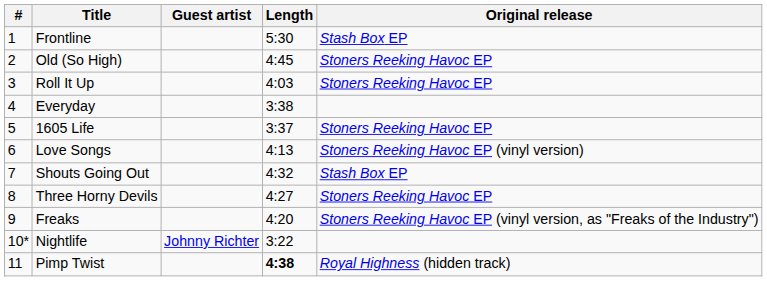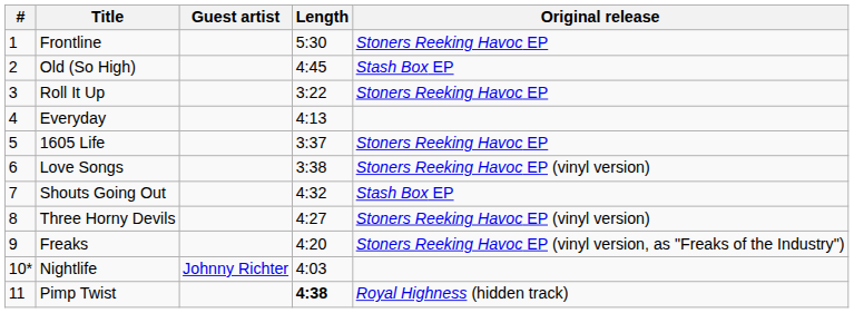Frontline | Original release: Stash Box EP -> Stoners Reeking Havoc EP
Old (So High) | Original release: Stoners Reeking Havoc EP -> Stash Box EP
Roll It Up | Length: 4:03 -> 3:22
Everyday | Length: 3:38 -> 4:13
Love Songs | Length: 4:13 -> 3:38
Three Horny Devils | Original release: Stoners Reeking Havoc EP -> Stoners Reeking Havoc EP (vinyl version)
Nightlife | Length: 3:22 -> 4:03
